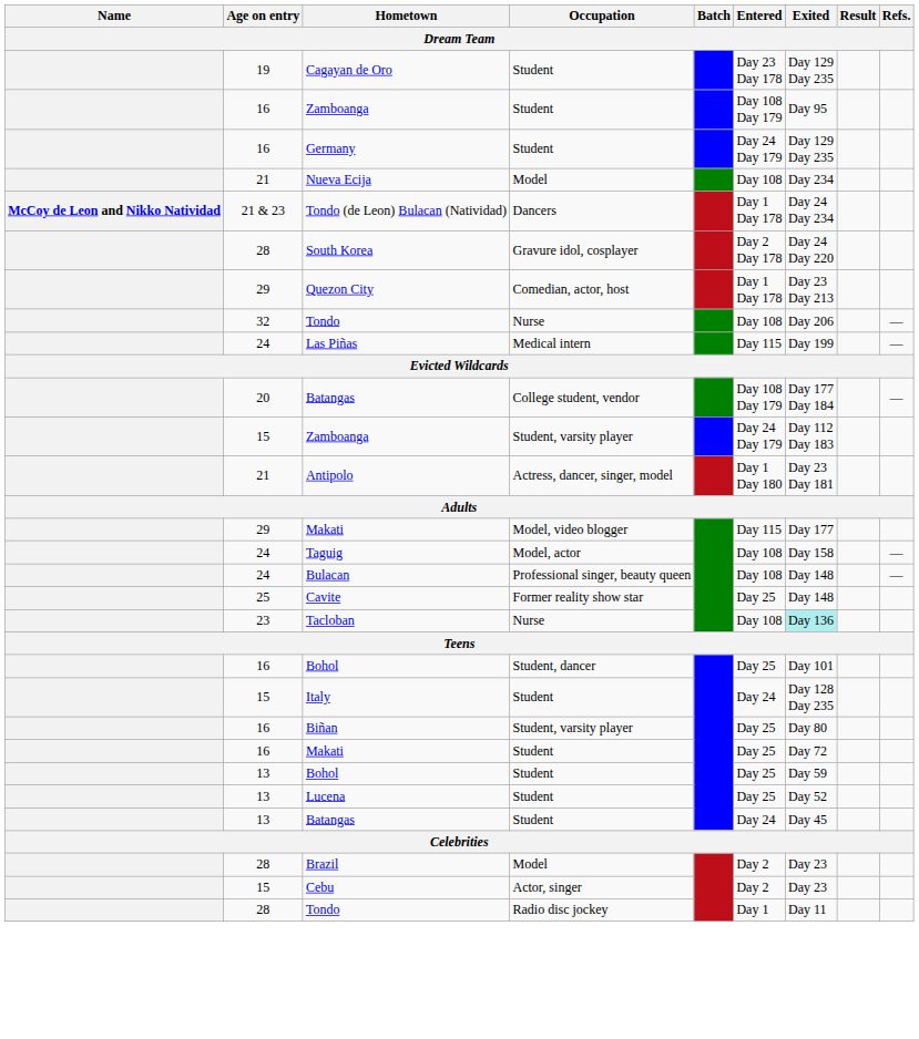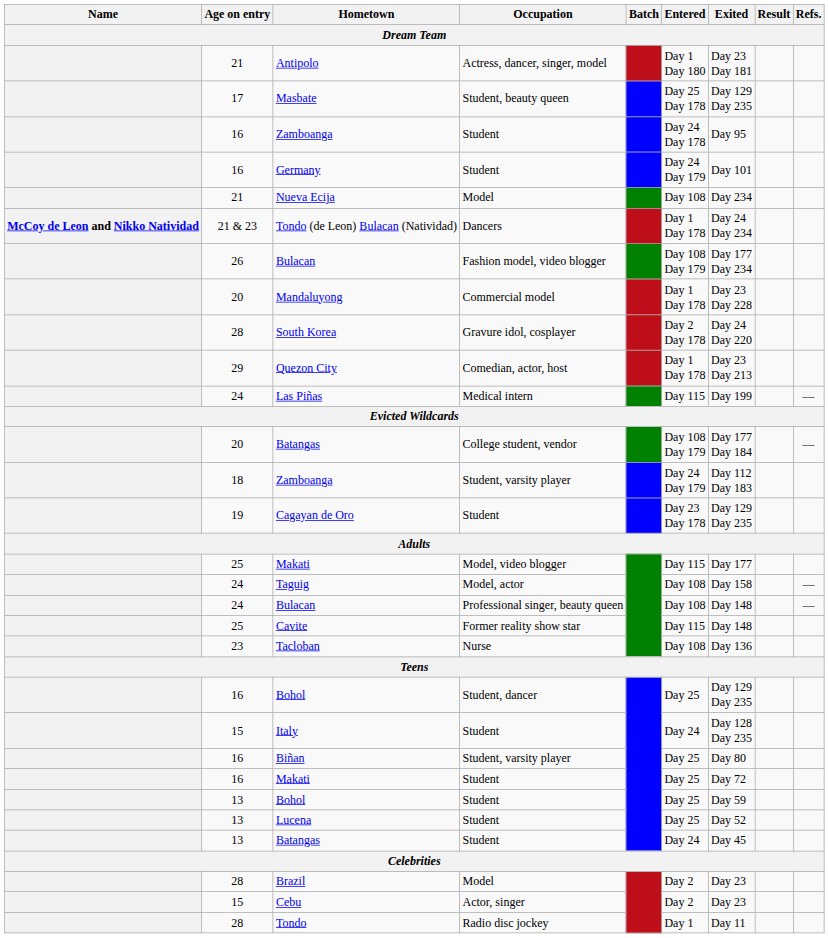rows swapped: Cagayan de Oro <-> Antipolo
+ row: 17 | Masbate | Student, beauty queen | Day 25 Day 178 | Day 129 Day 235
Zamboanga / Student | Entered: Day 108 Day 179 -> Day 24 Day 178
Germany | Exited: Day 129 Day 235 -> Day 101
+ row: 26 | Bulacan | Fashion model, video blogger | Day 108 Day 179 | Day 177 Day 234
+ row: 20 | Mandaluyong | Commercial model | Day 1 Day 178 | Day 23 Day 228
- row: 32 | Tondo | Nurse | Day 108 | Day 206 | —
Zamboanga / Student, varsity player | Age on entry: 15 -> 18
Makati / Model, video blogger | Age on entry: 29 -> 25
Cavite | Entered: Day 25 -> Day 115
Tacloban | Exited: paleturquoise background -> no background
Bohol / Student, dancer | Exited: Day 101 -> Day 129 Day 235
